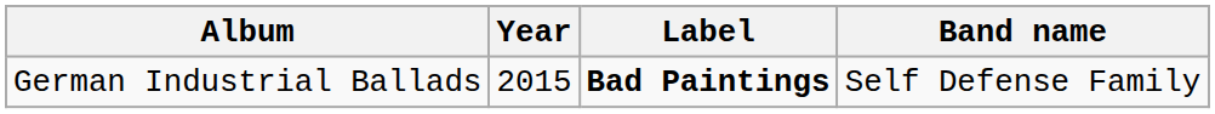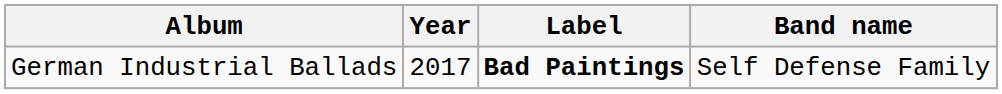German Industrial Ballads | Year: 2015 -> 2017
